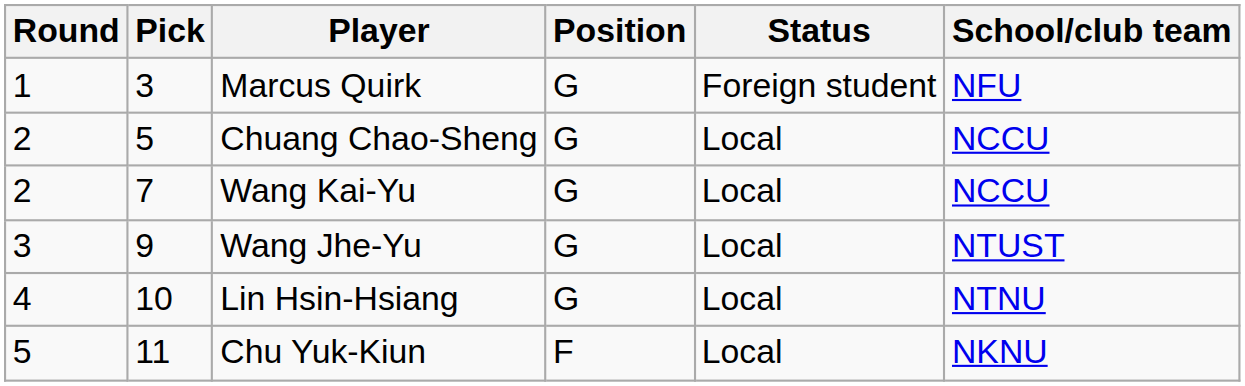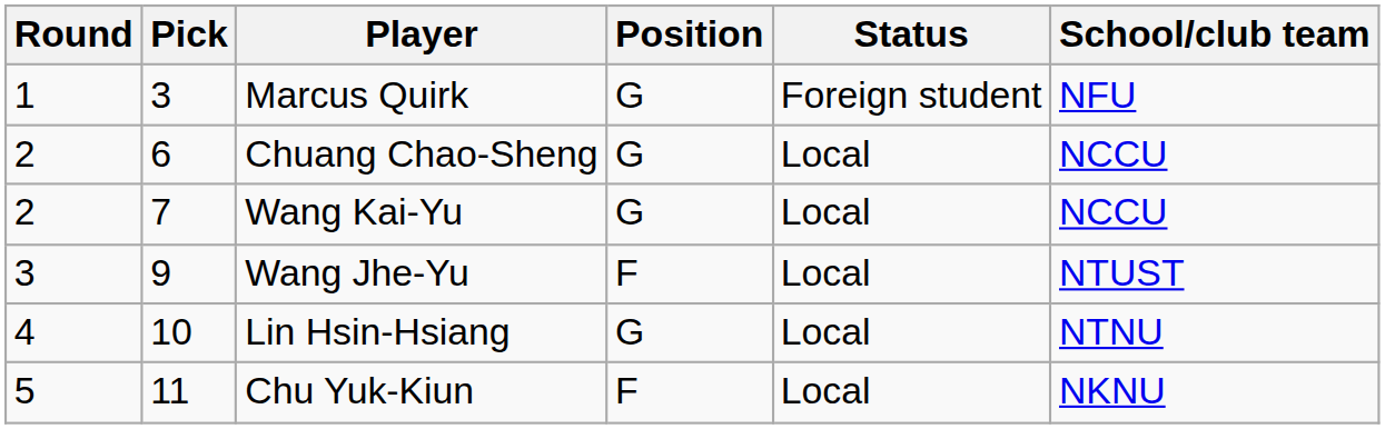Chuang Chao-Sheng | Pick: 5 -> 6
Wang Jhe-Yu | Position: G -> F
